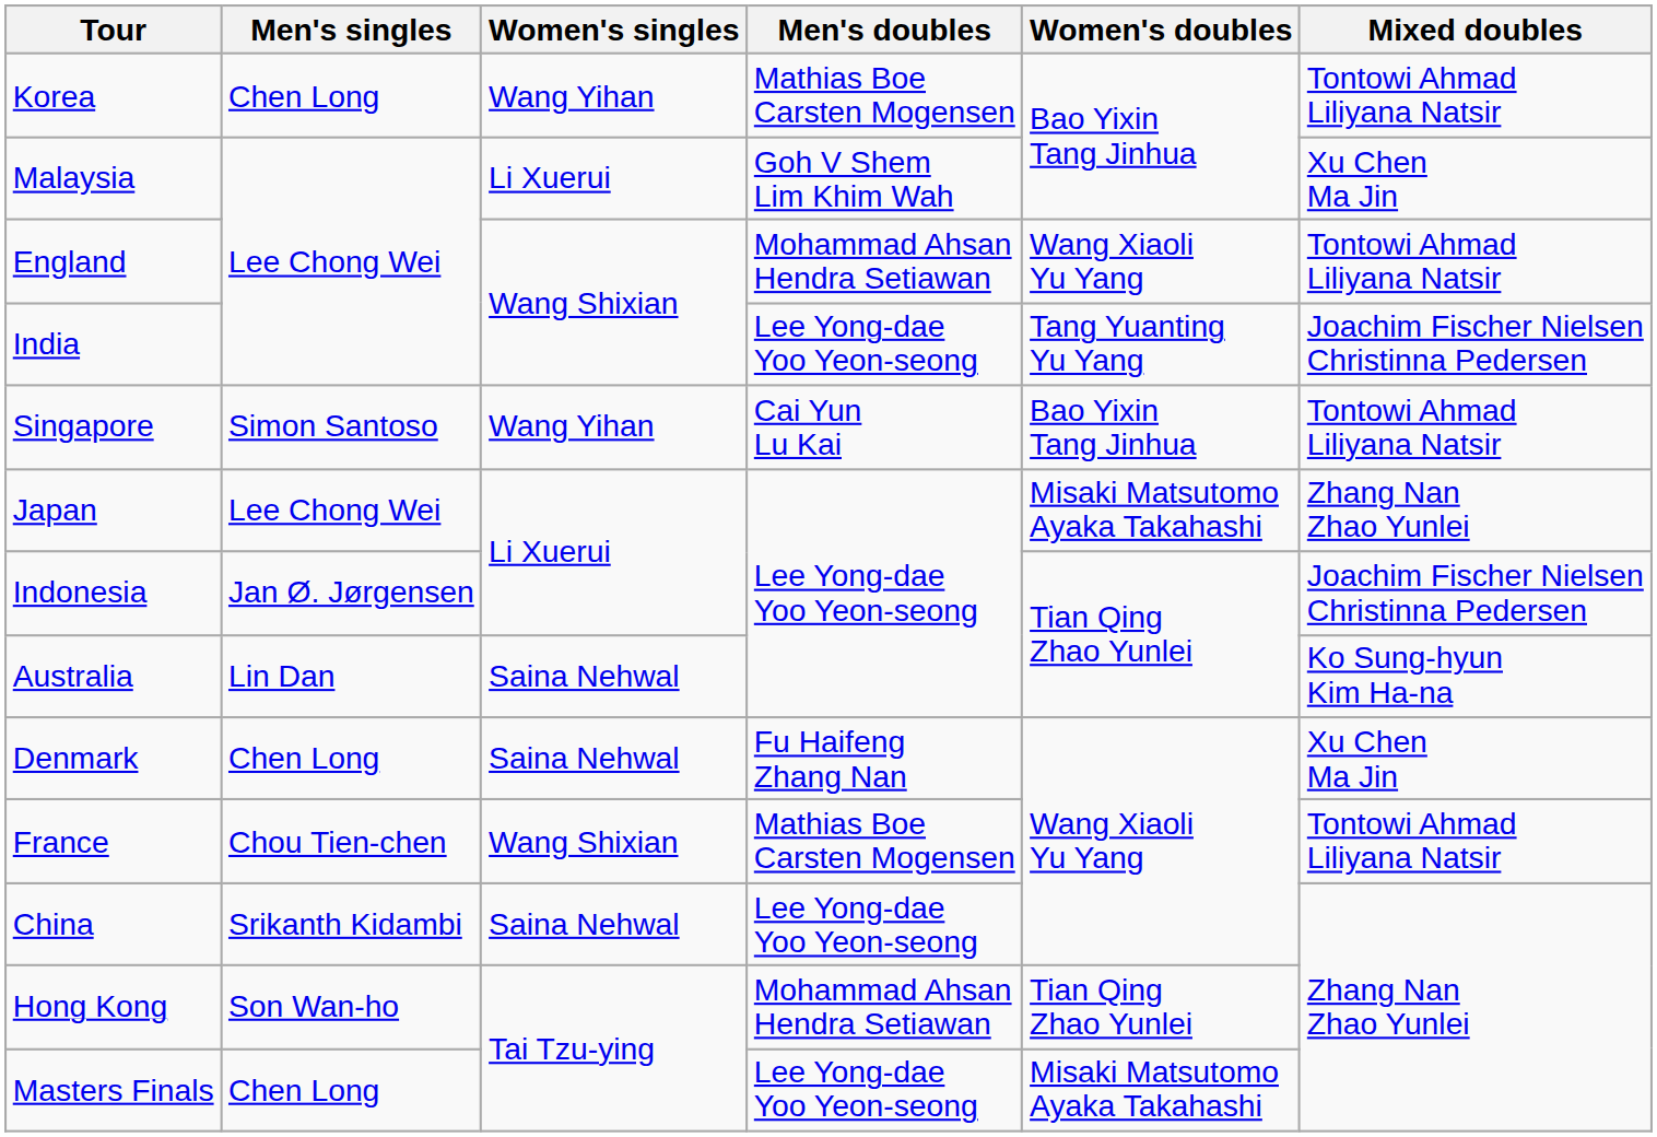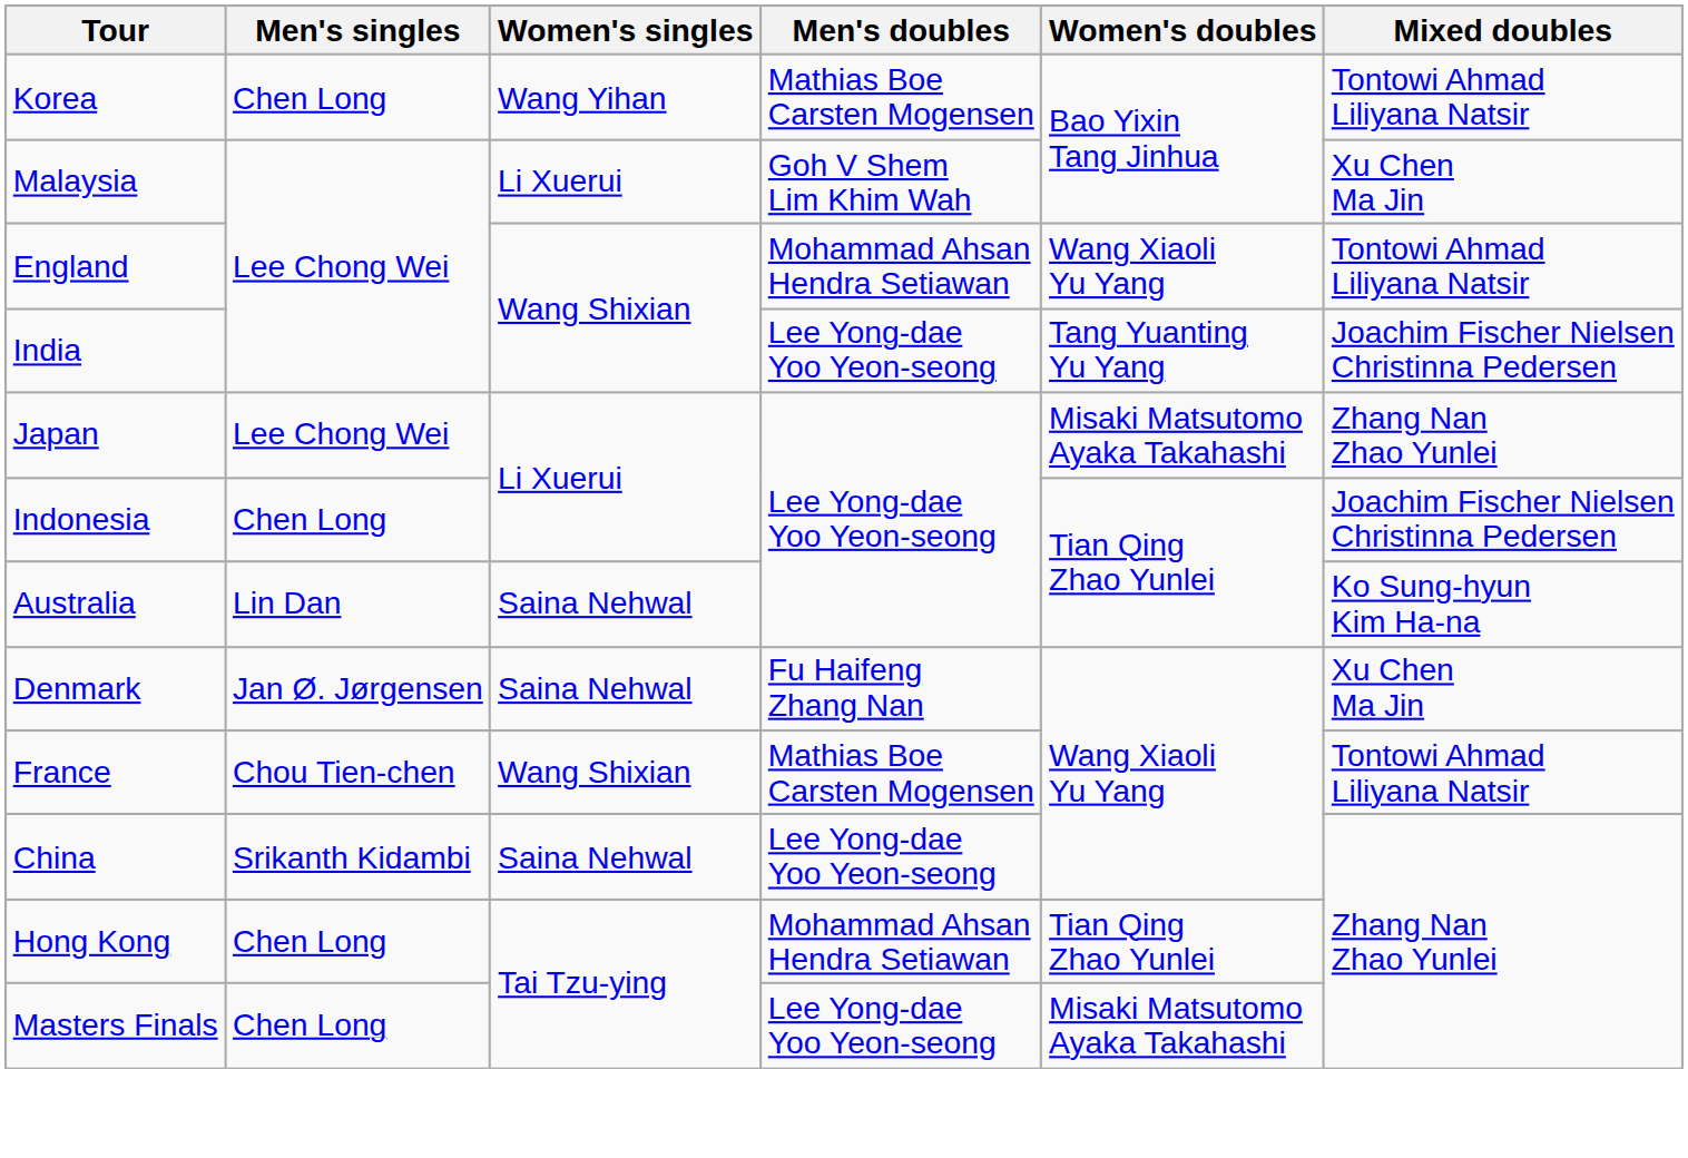- row: Singapore | Simon Santoso | Wang Yihan | Cai Yun Lu Kai | Bao Yixin Tang Jinhua | Tontowi Ahmad Liliyana Natsir
Indonesia | Men's singles: Jan Ø. Jørgensen -> Chen Long
Denmark | Men's singles: Chen Long -> Jan Ø. Jørgensen
Hong Kong | Men's singles: Son Wan-ho -> Chen Long
